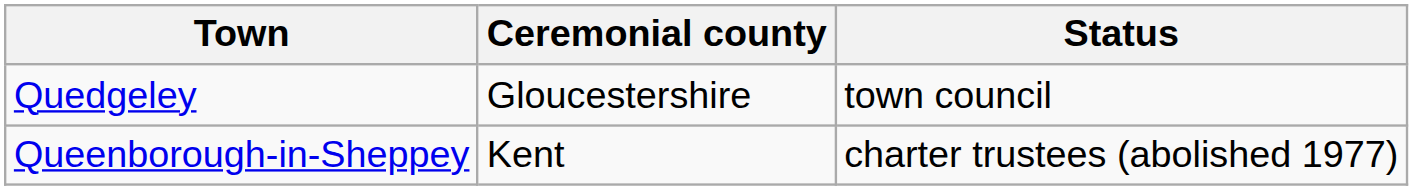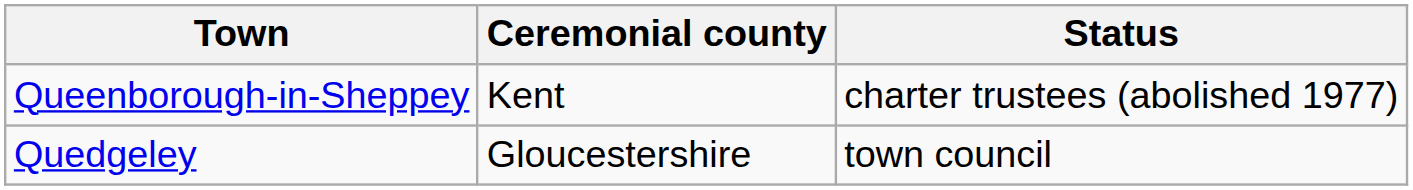rows swapped: Quedgeley <-> Queenborough-in-Sheppey
